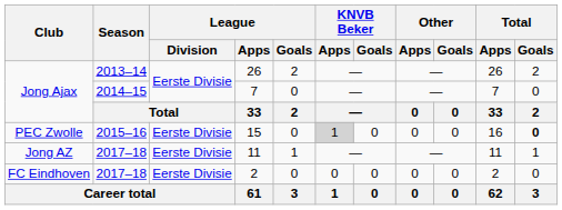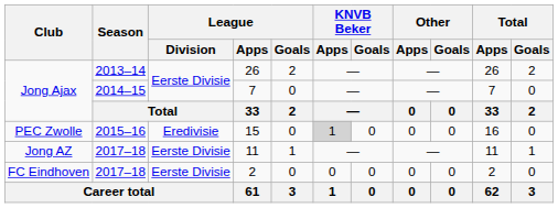15 | League / Division: Eerste Divisie -> Eredivisie
15 | Total / Goals: bold -> normal
